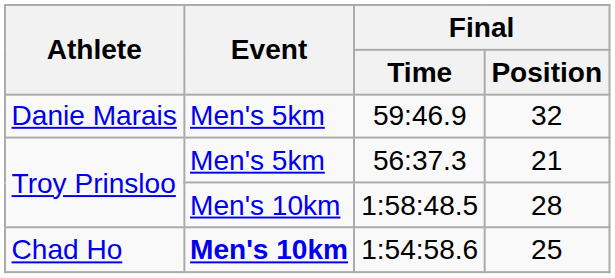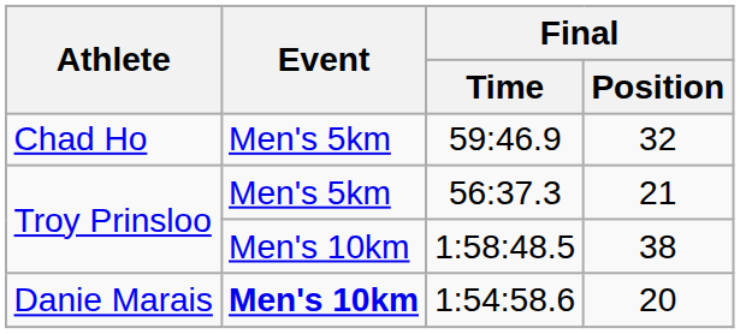59:46.9 | Athlete: Danie Marais -> Chad Ho
1:58:48.5 | Final / Position: 28 -> 38
1:54:58.6 | Athlete: Chad Ho -> Danie Marais
1:54:58.6 | Final / Position: 25 -> 20
